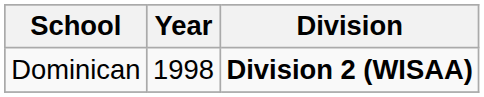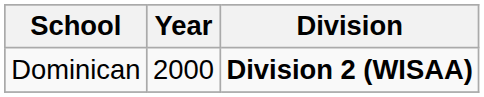Dominican | Year: 1998 -> 2000
